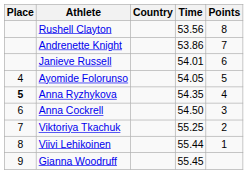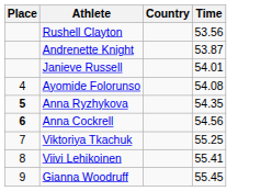- column: Points | 8 | 7 | 6 | 5 | 4 | 3 | 2 | 1
Andrenette Knight | Time: 53.86 -> 53.87
Ayomide Folorunso | Time: 54.05 -> 54.08
Anna Cockrell | Place: normal -> bold
Anna Cockrell | Time: 54.50 -> 54.56
Viivi Lehikoinen | Time: 55.44 -> 55.41
